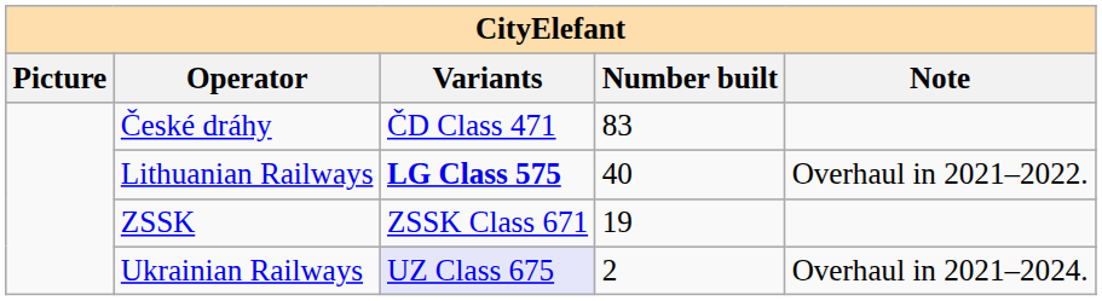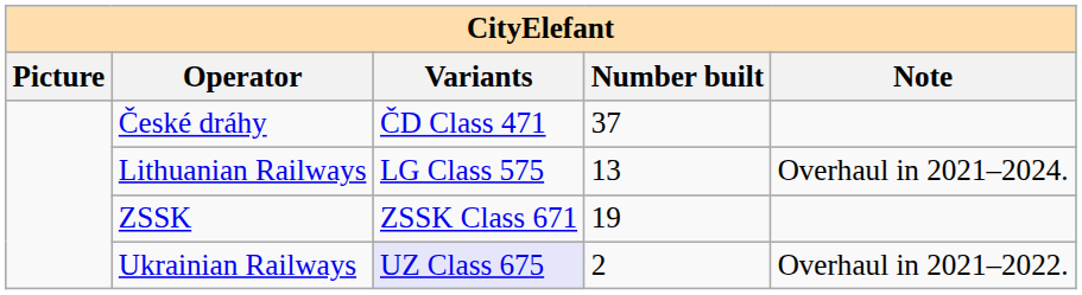České dráhy | Number built: 83 -> 37
Lithuanian Railways | Variants: bold -> normal
Lithuanian Railways | Number built: 40 -> 13
Lithuanian Railways | Note: Overhaul in 2021–2022. -> Overhaul in 2021–2024.
Ukrainian Railways | Note: Overhaul in 2021–2024. -> Overhaul in 2021–2022.
